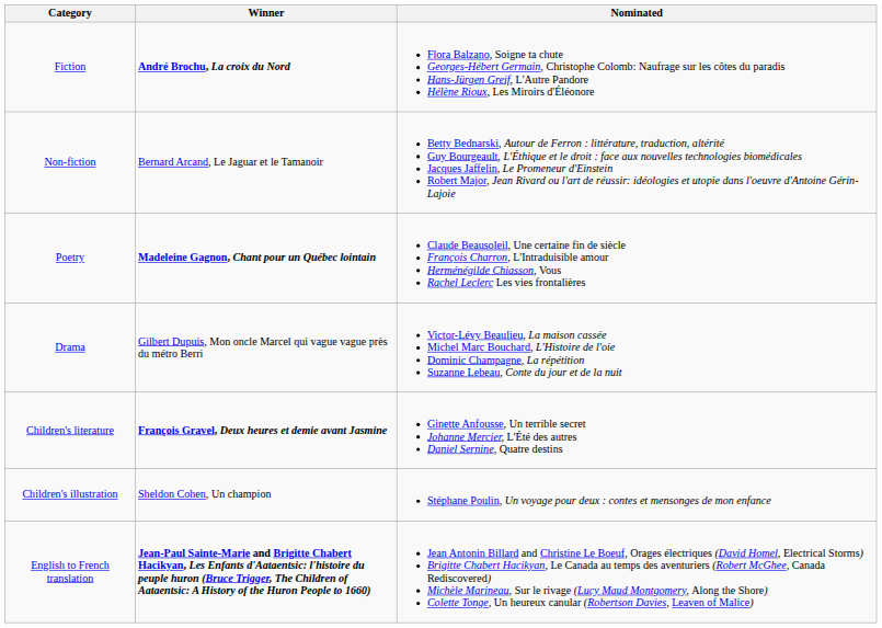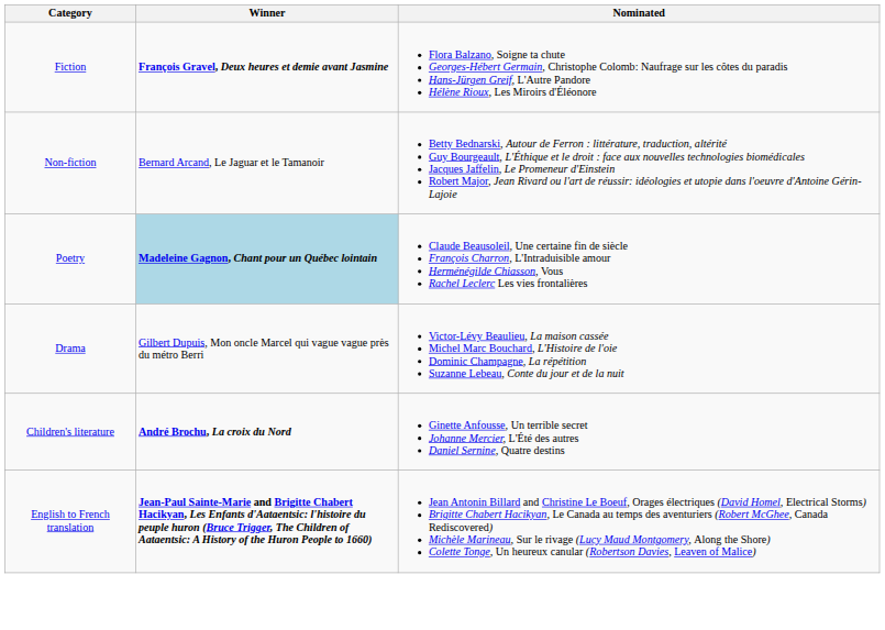Fiction | Winner: André Brochu, La croix du Nord -> François Gravel, Deux heures et demie avant Jasmine
Poetry | Winner: no background -> lightblue background
Children's literature | Winner: François Gravel, Deux heures et demie avant Jasmine -> André Brochu, La croix du Nord
- row: Children's illustration | Sheldon Cohen, Un champion | Stéphane Poulin, Un voyage pour deux : contes et mensonges de mon enfance
